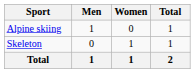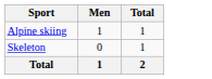- column: Women | 0 | 1 | 1
